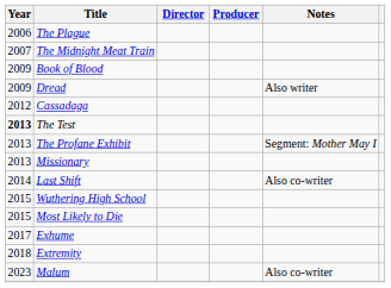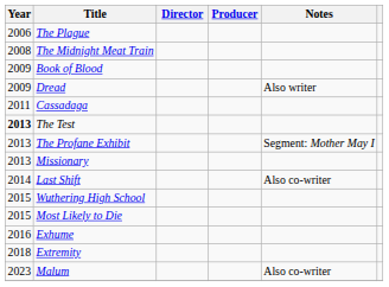The Midnight Meat Train | Year: 2007 -> 2008
Cassadaga | Year: 2012 -> 2011
Exhume | Year: 2017 -> 2016
